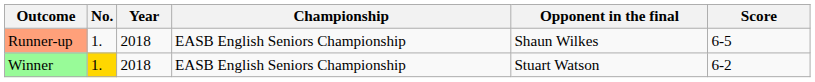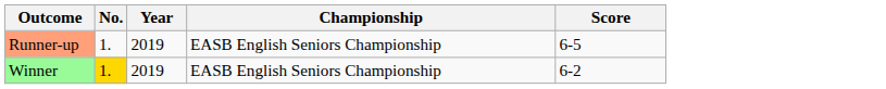- column: Opponent in the final | Shaun Wilkes | Stuart Watson
Runner-up | Year: 2018 -> 2019
Winner | Year: 2018 -> 2019
